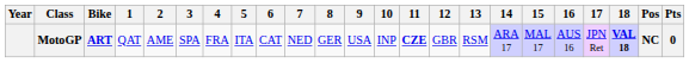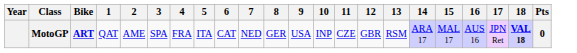- column: Pos | NC
MotoGP | 11: bold -> normal
